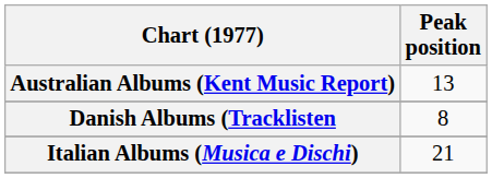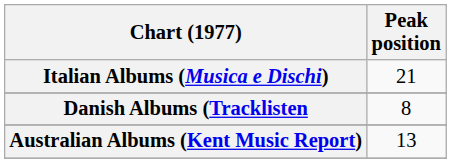rows swapped: Australian Albums (Kent Music Report) <-> Italian Albums (Musica e Dischi)
